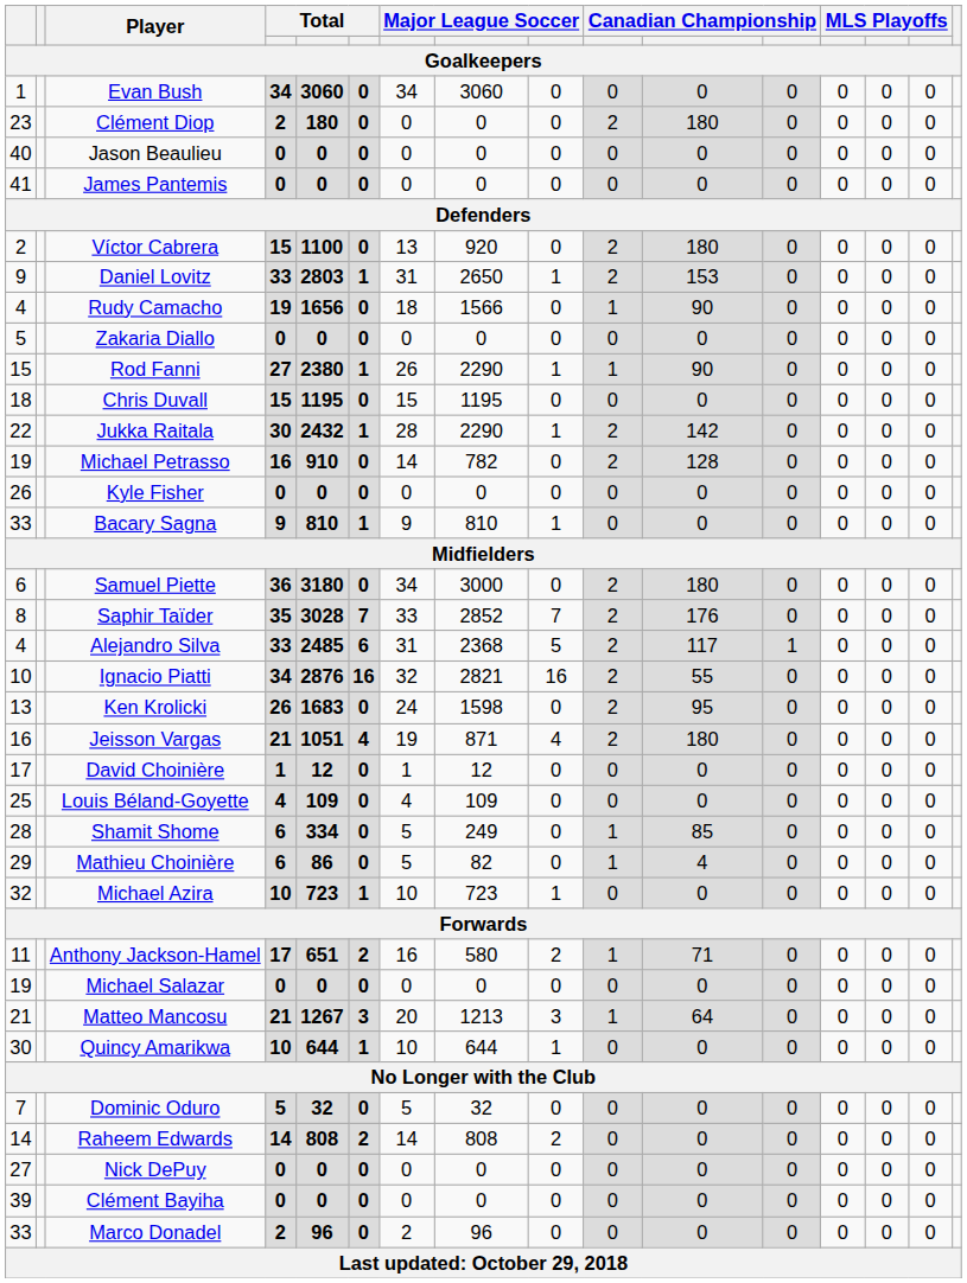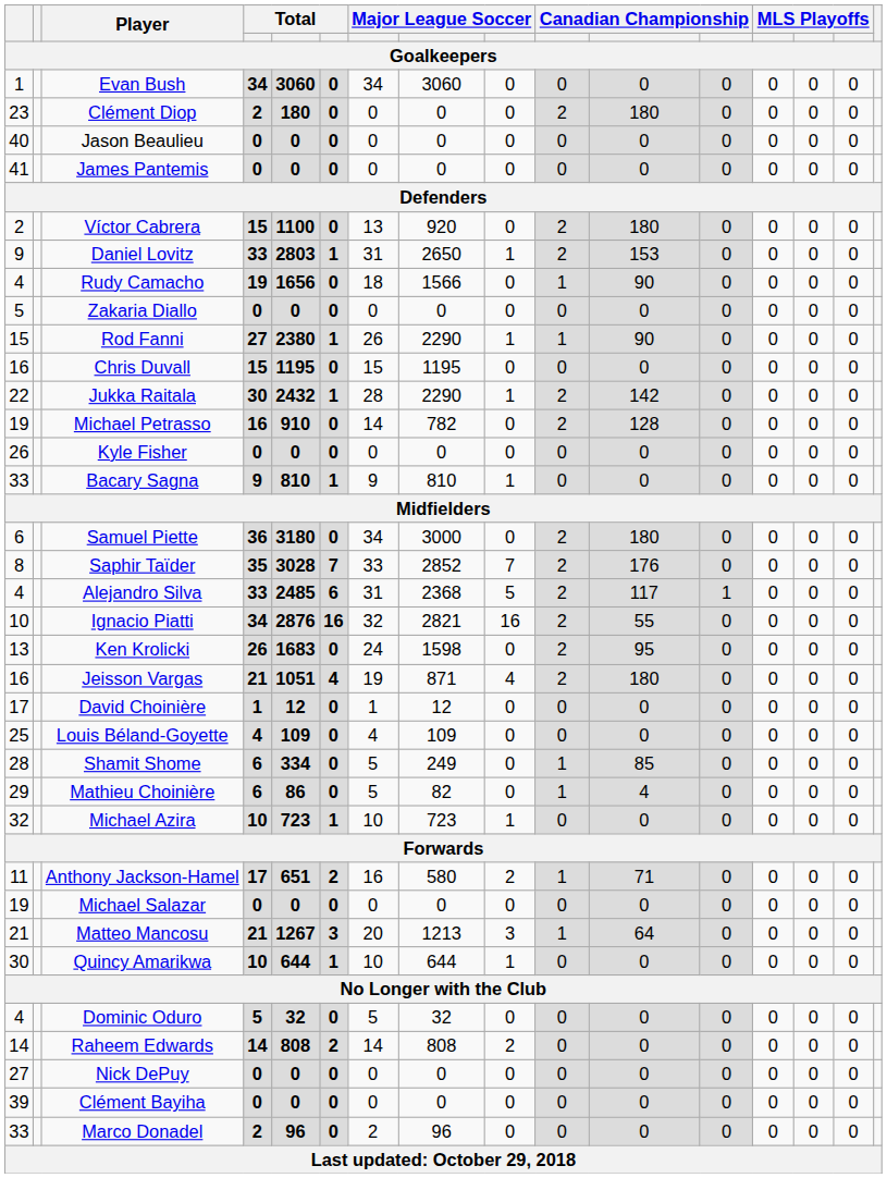Chris Duvall | column 1: 18 -> 16
Dominic Oduro | column 1: 7 -> 4
